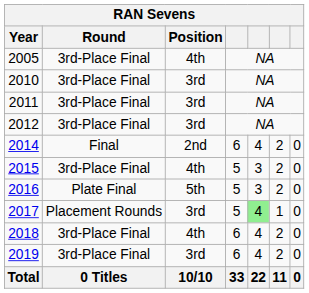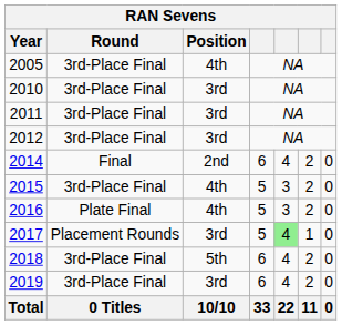2016 | Position: 5th -> 4th
2018 | Position: 4th -> 5th
